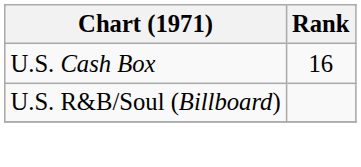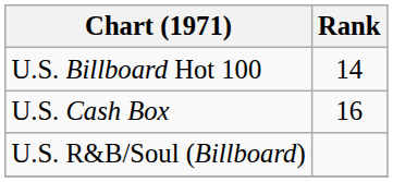+ row: U.S. Billboard Hot 100 | 14
